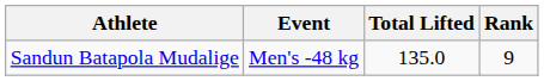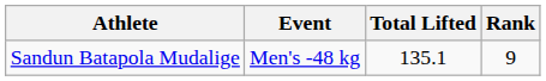Sandun Batapola Mudalige | Total Lifted: 135.0 -> 135.1
